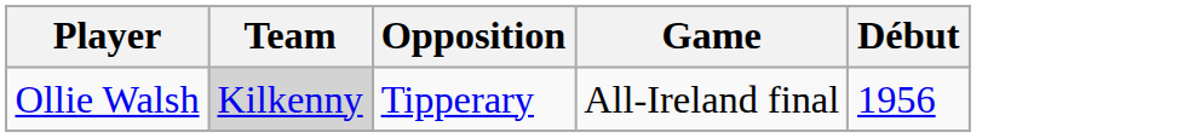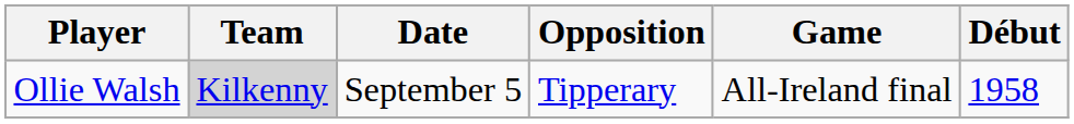+ column: Date | September 5
Ollie Walsh | Début: 1956 -> 1958
